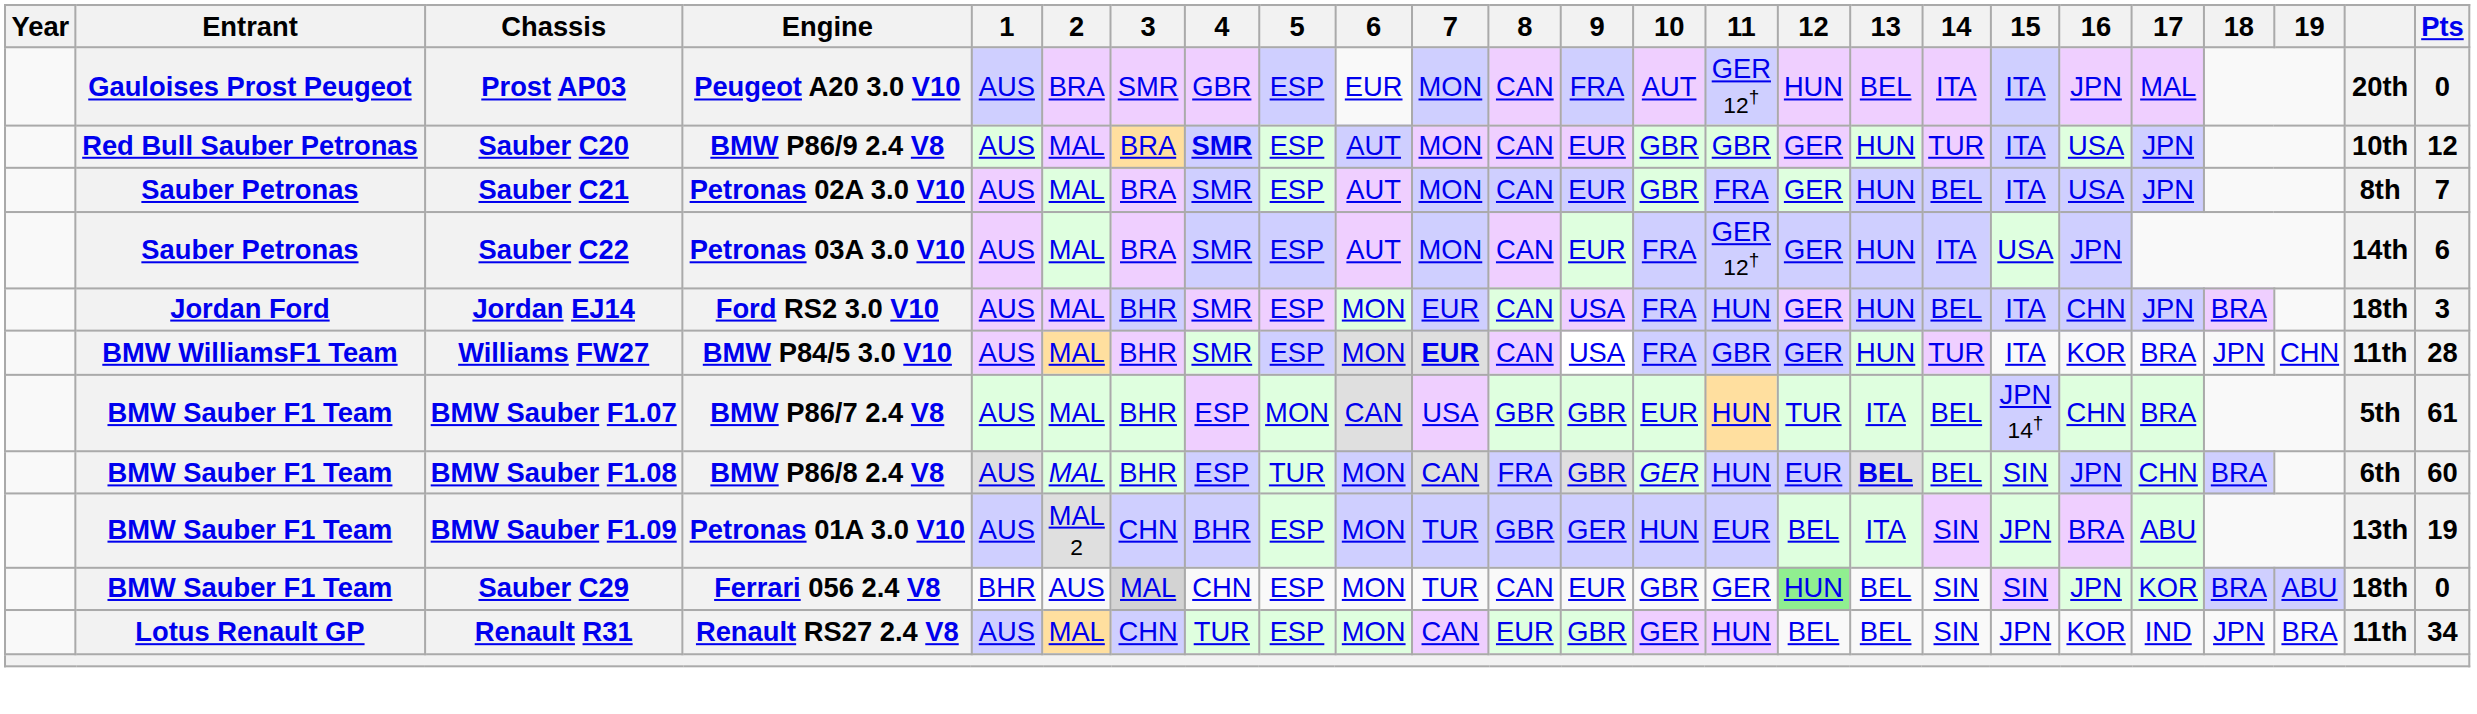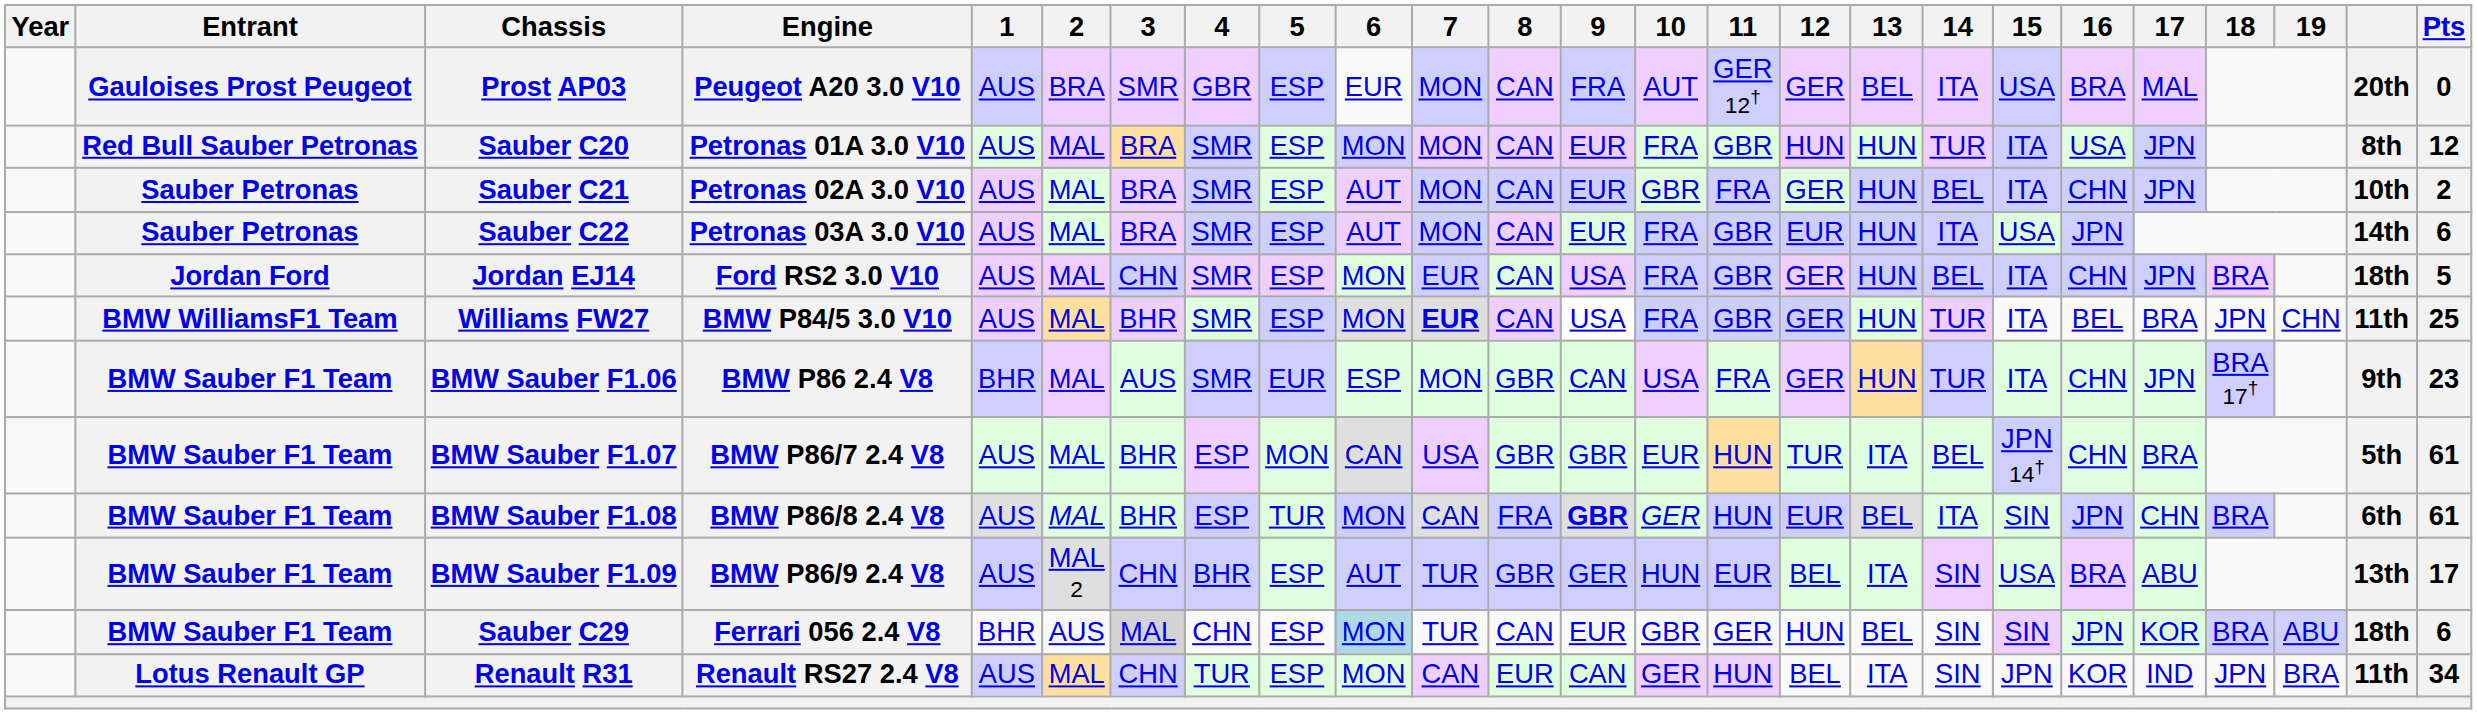Prost AP03 | 12: HUN -> GER
Prost AP03 | 15: ITA -> USA
Prost AP03 | 16: JPN -> BRA
Sauber C20 | Engine: BMW P86/9 2.4 V8 -> Petronas 01A 3.0 V10
Sauber C20 | 4: bold -> normal
Sauber C20 | 6: AUT -> MON
Sauber C20 | 10: GBR -> FRA
Sauber C20 | 12: GER -> HUN
Sauber C20 | column 24: 10th -> 8th
Sauber C21 | 16: USA -> CHN
Sauber C21 | column 24: 8th -> 10th
Sauber C21 | Pts: 7 -> 2
Sauber C22 | 11: GER 12† -> GBR
Sauber C22 | 12: GER -> EUR
Jordan EJ14 | 3: BHR -> CHN
Jordan EJ14 | 11: HUN -> GBR
Jordan EJ14 | Pts: 3 -> 5
Williams FW27 | 16: KOR -> BEL
Williams FW27 | Pts: 28 -> 25
+ row: BMW Sauber F1 Team | BMW Sauber F1.06 | BMW P86 2.4 V8 | BHR | MAL | AUS | SMR | EUR | ESP | MON | GBR | CAN | USA | FRA | GER | HUN | TUR | ITA | CHN | JPN | BRA 17† | 9th | 23
BMW Sauber F1.08 | 9: normal -> bold
BMW Sauber F1.08 | 13: bold -> normal
BMW Sauber F1.08 | 14: BEL -> ITA
BMW Sauber F1.08 | Pts: 60 -> 61
BMW Sauber F1.09 | Engine: Petronas 01A 3.0 V10 -> BMW P86/9 2.4 V8
BMW Sauber F1.09 | 6: MON -> AUT
BMW Sauber F1.09 | 15: JPN -> USA
BMW Sauber F1.09 | Pts: 19 -> 17
Sauber C29 | 6: no background -> lightblue background
Sauber C29 | 12: lightgreen background -> no background
Sauber C29 | Pts: 0 -> 6
Renault R31 | 9: GBR -> CAN
Renault R31 | 13: BEL -> ITA
